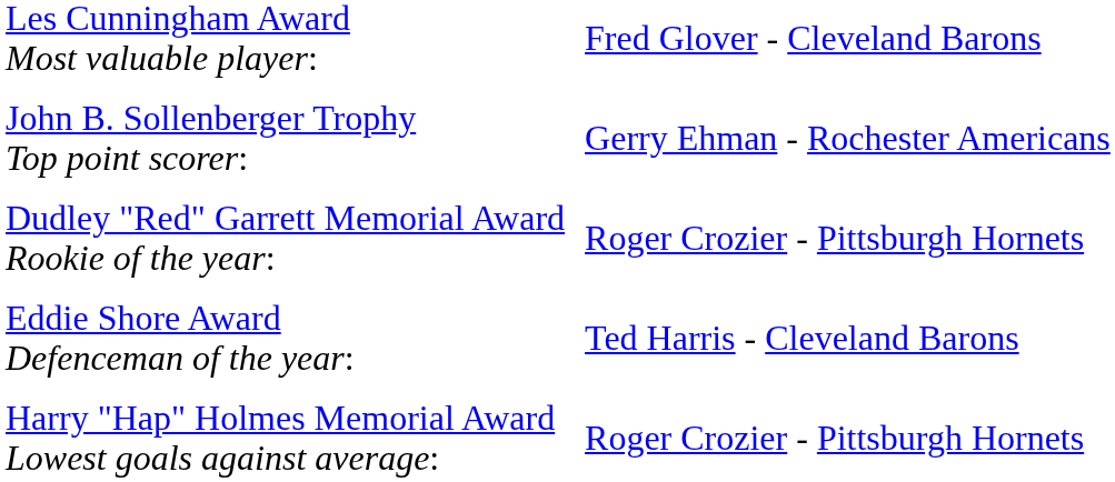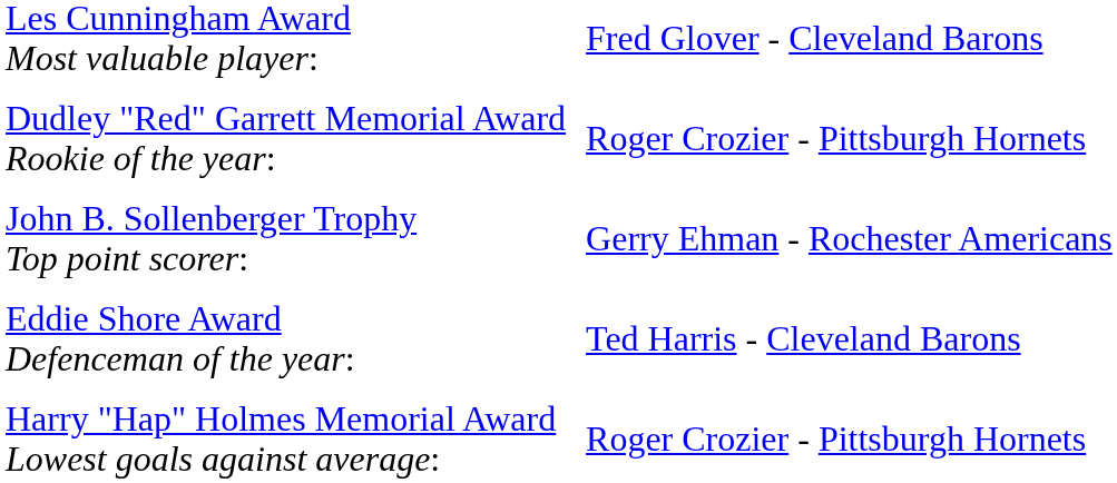rows swapped: John B. Sollenberger Trophy Top point scorer: <-> Dudley "Red" Garrett Memorial Award Rookie of the year:
